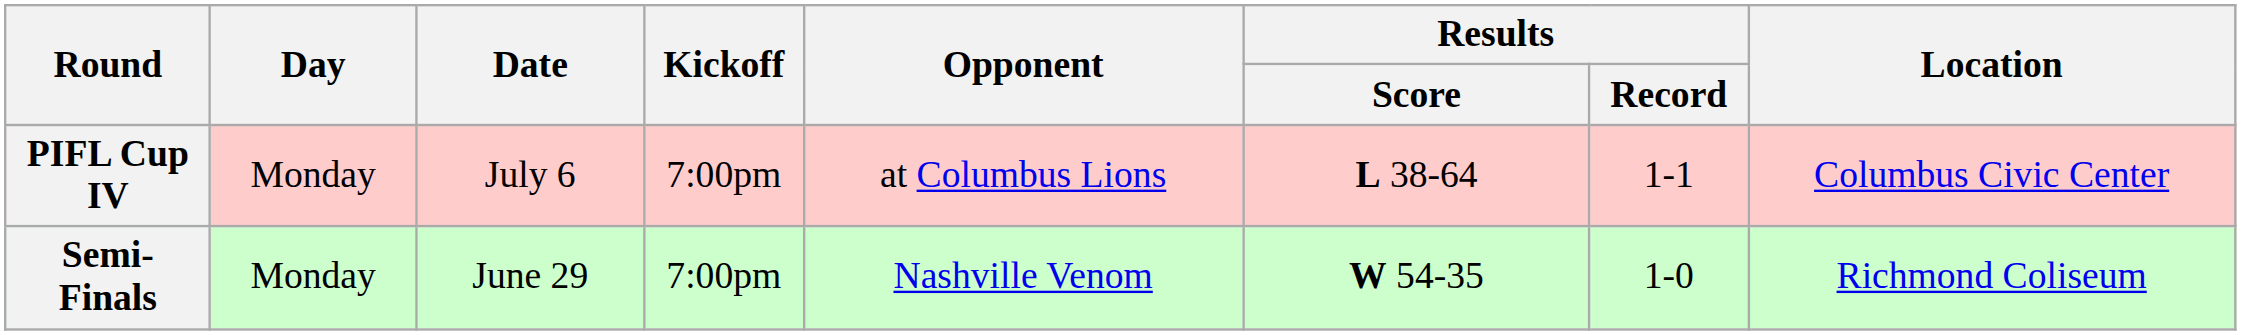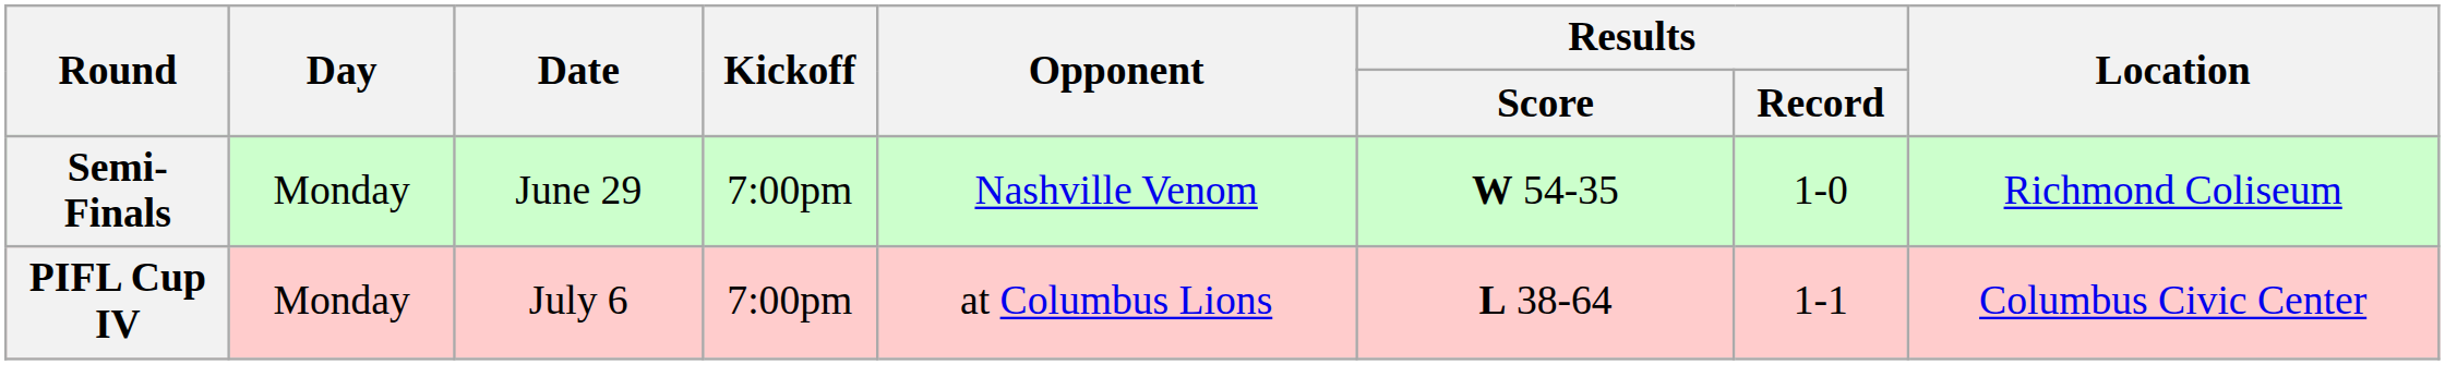rows swapped: Semi-Finals <-> PIFL Cup IV
